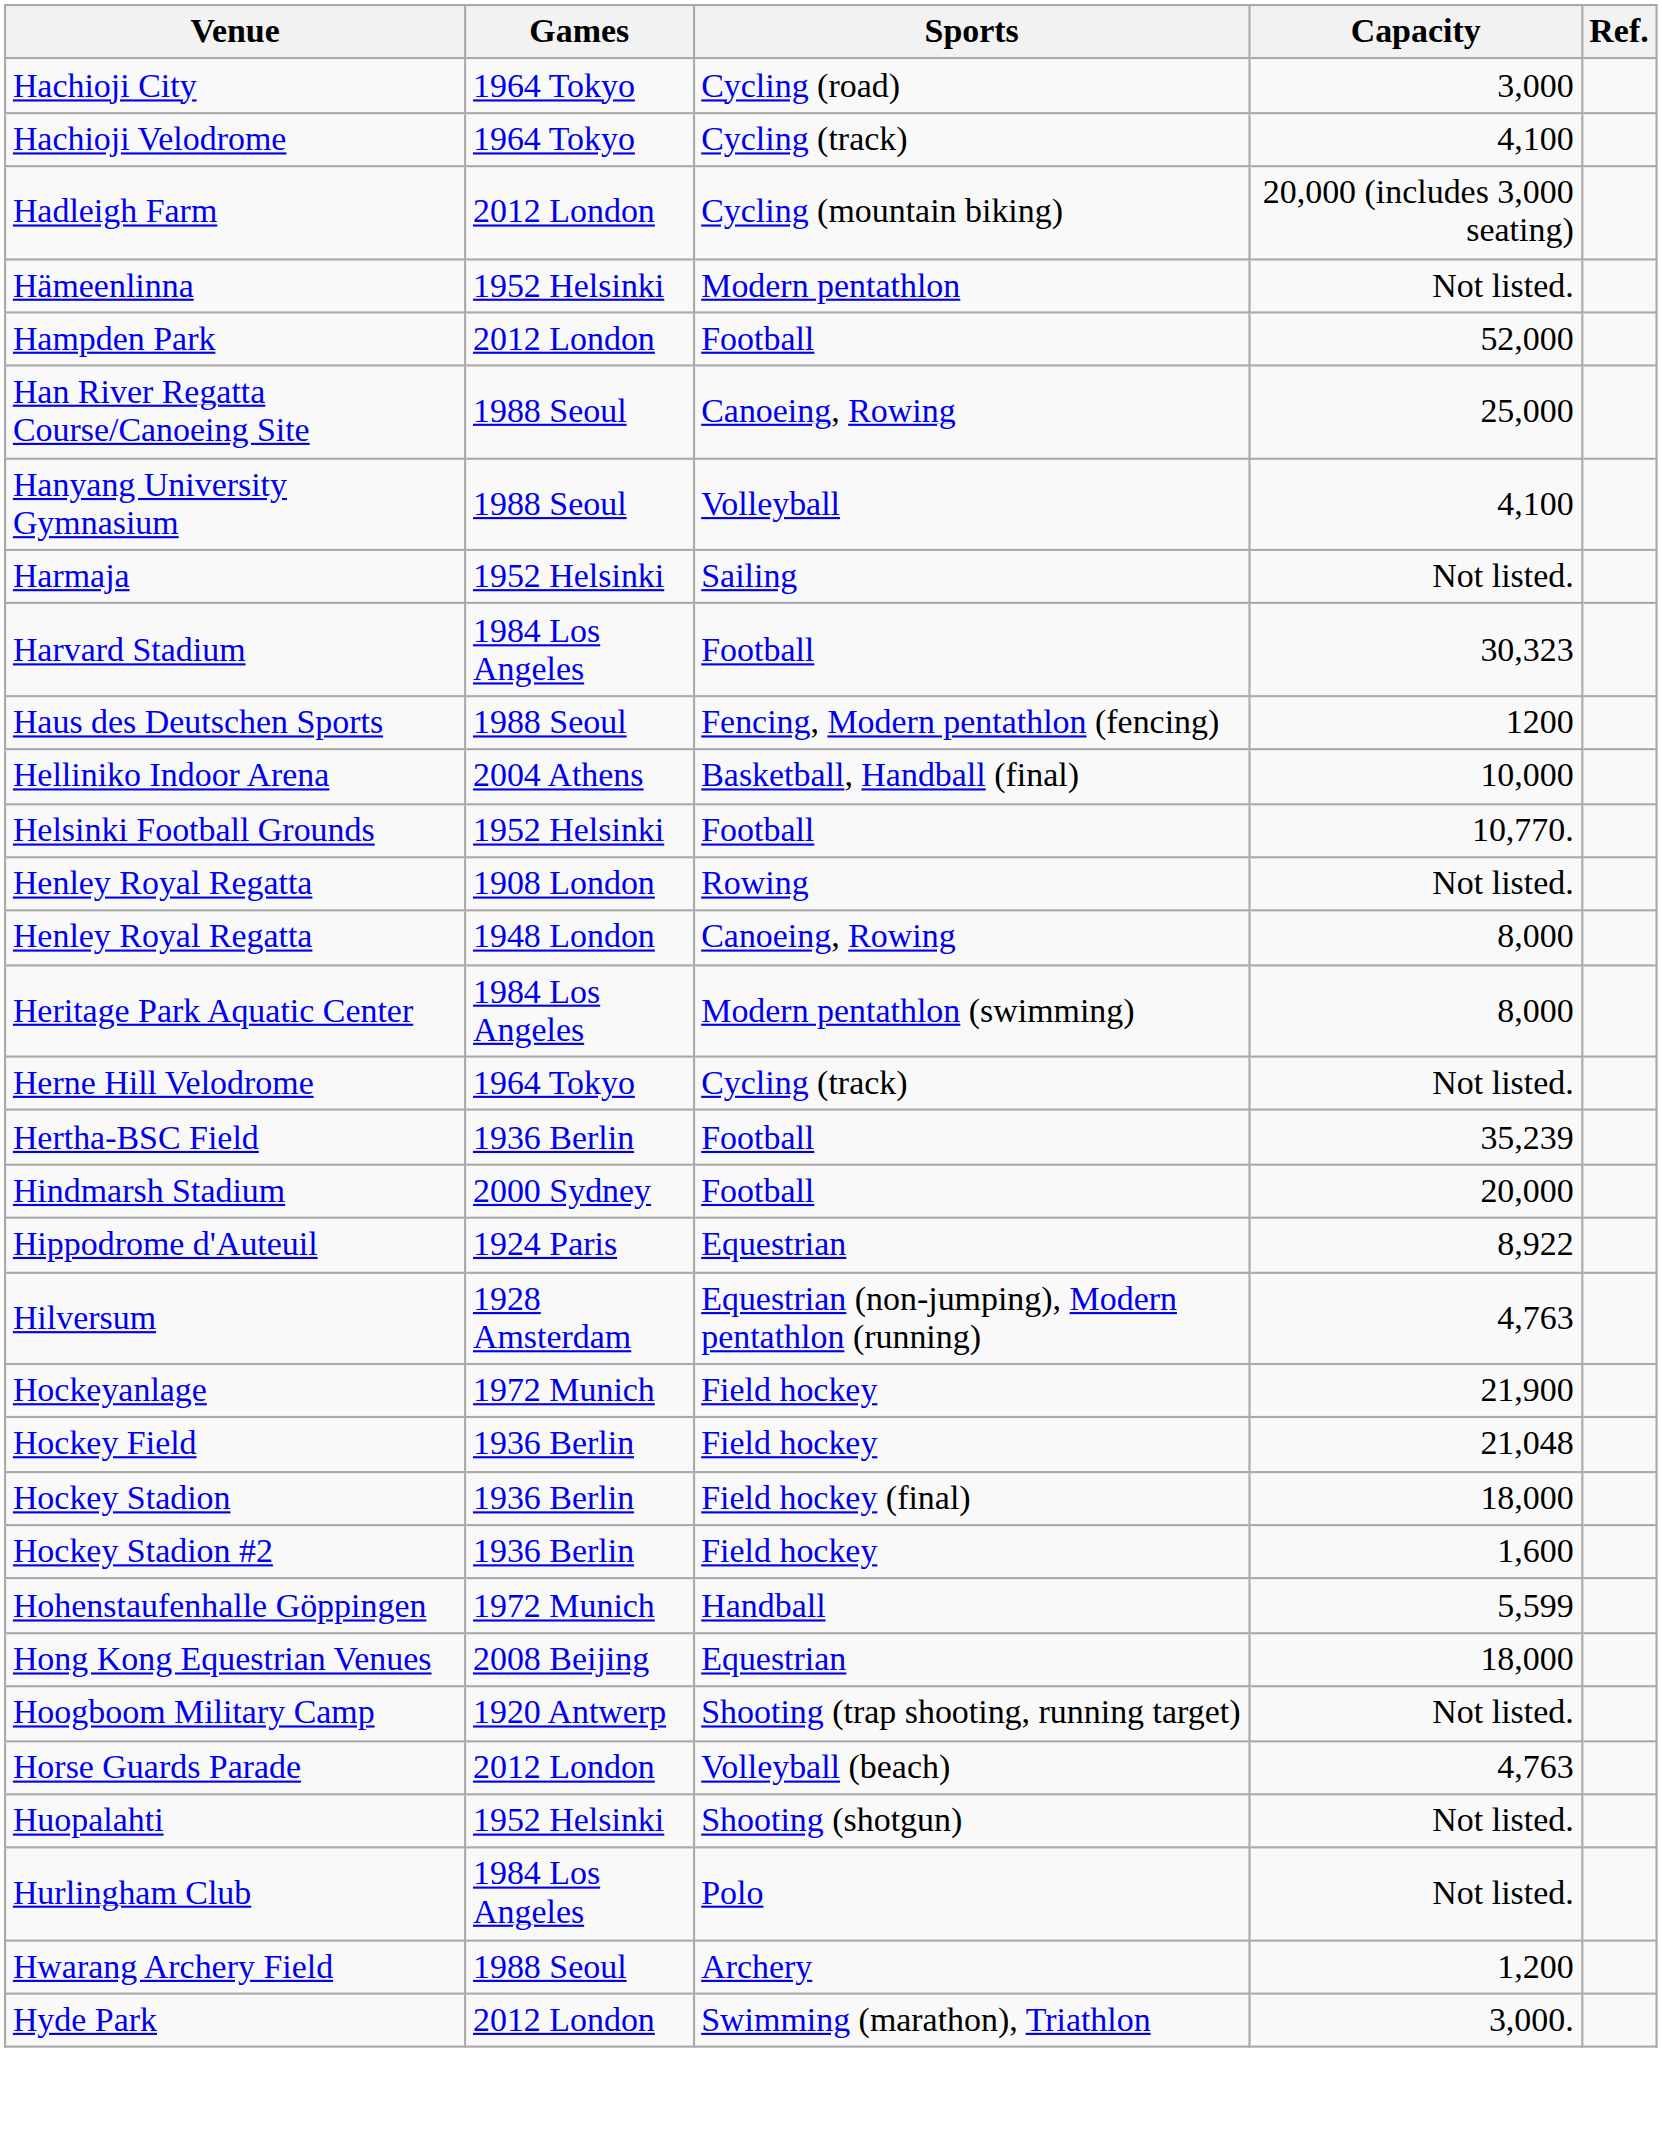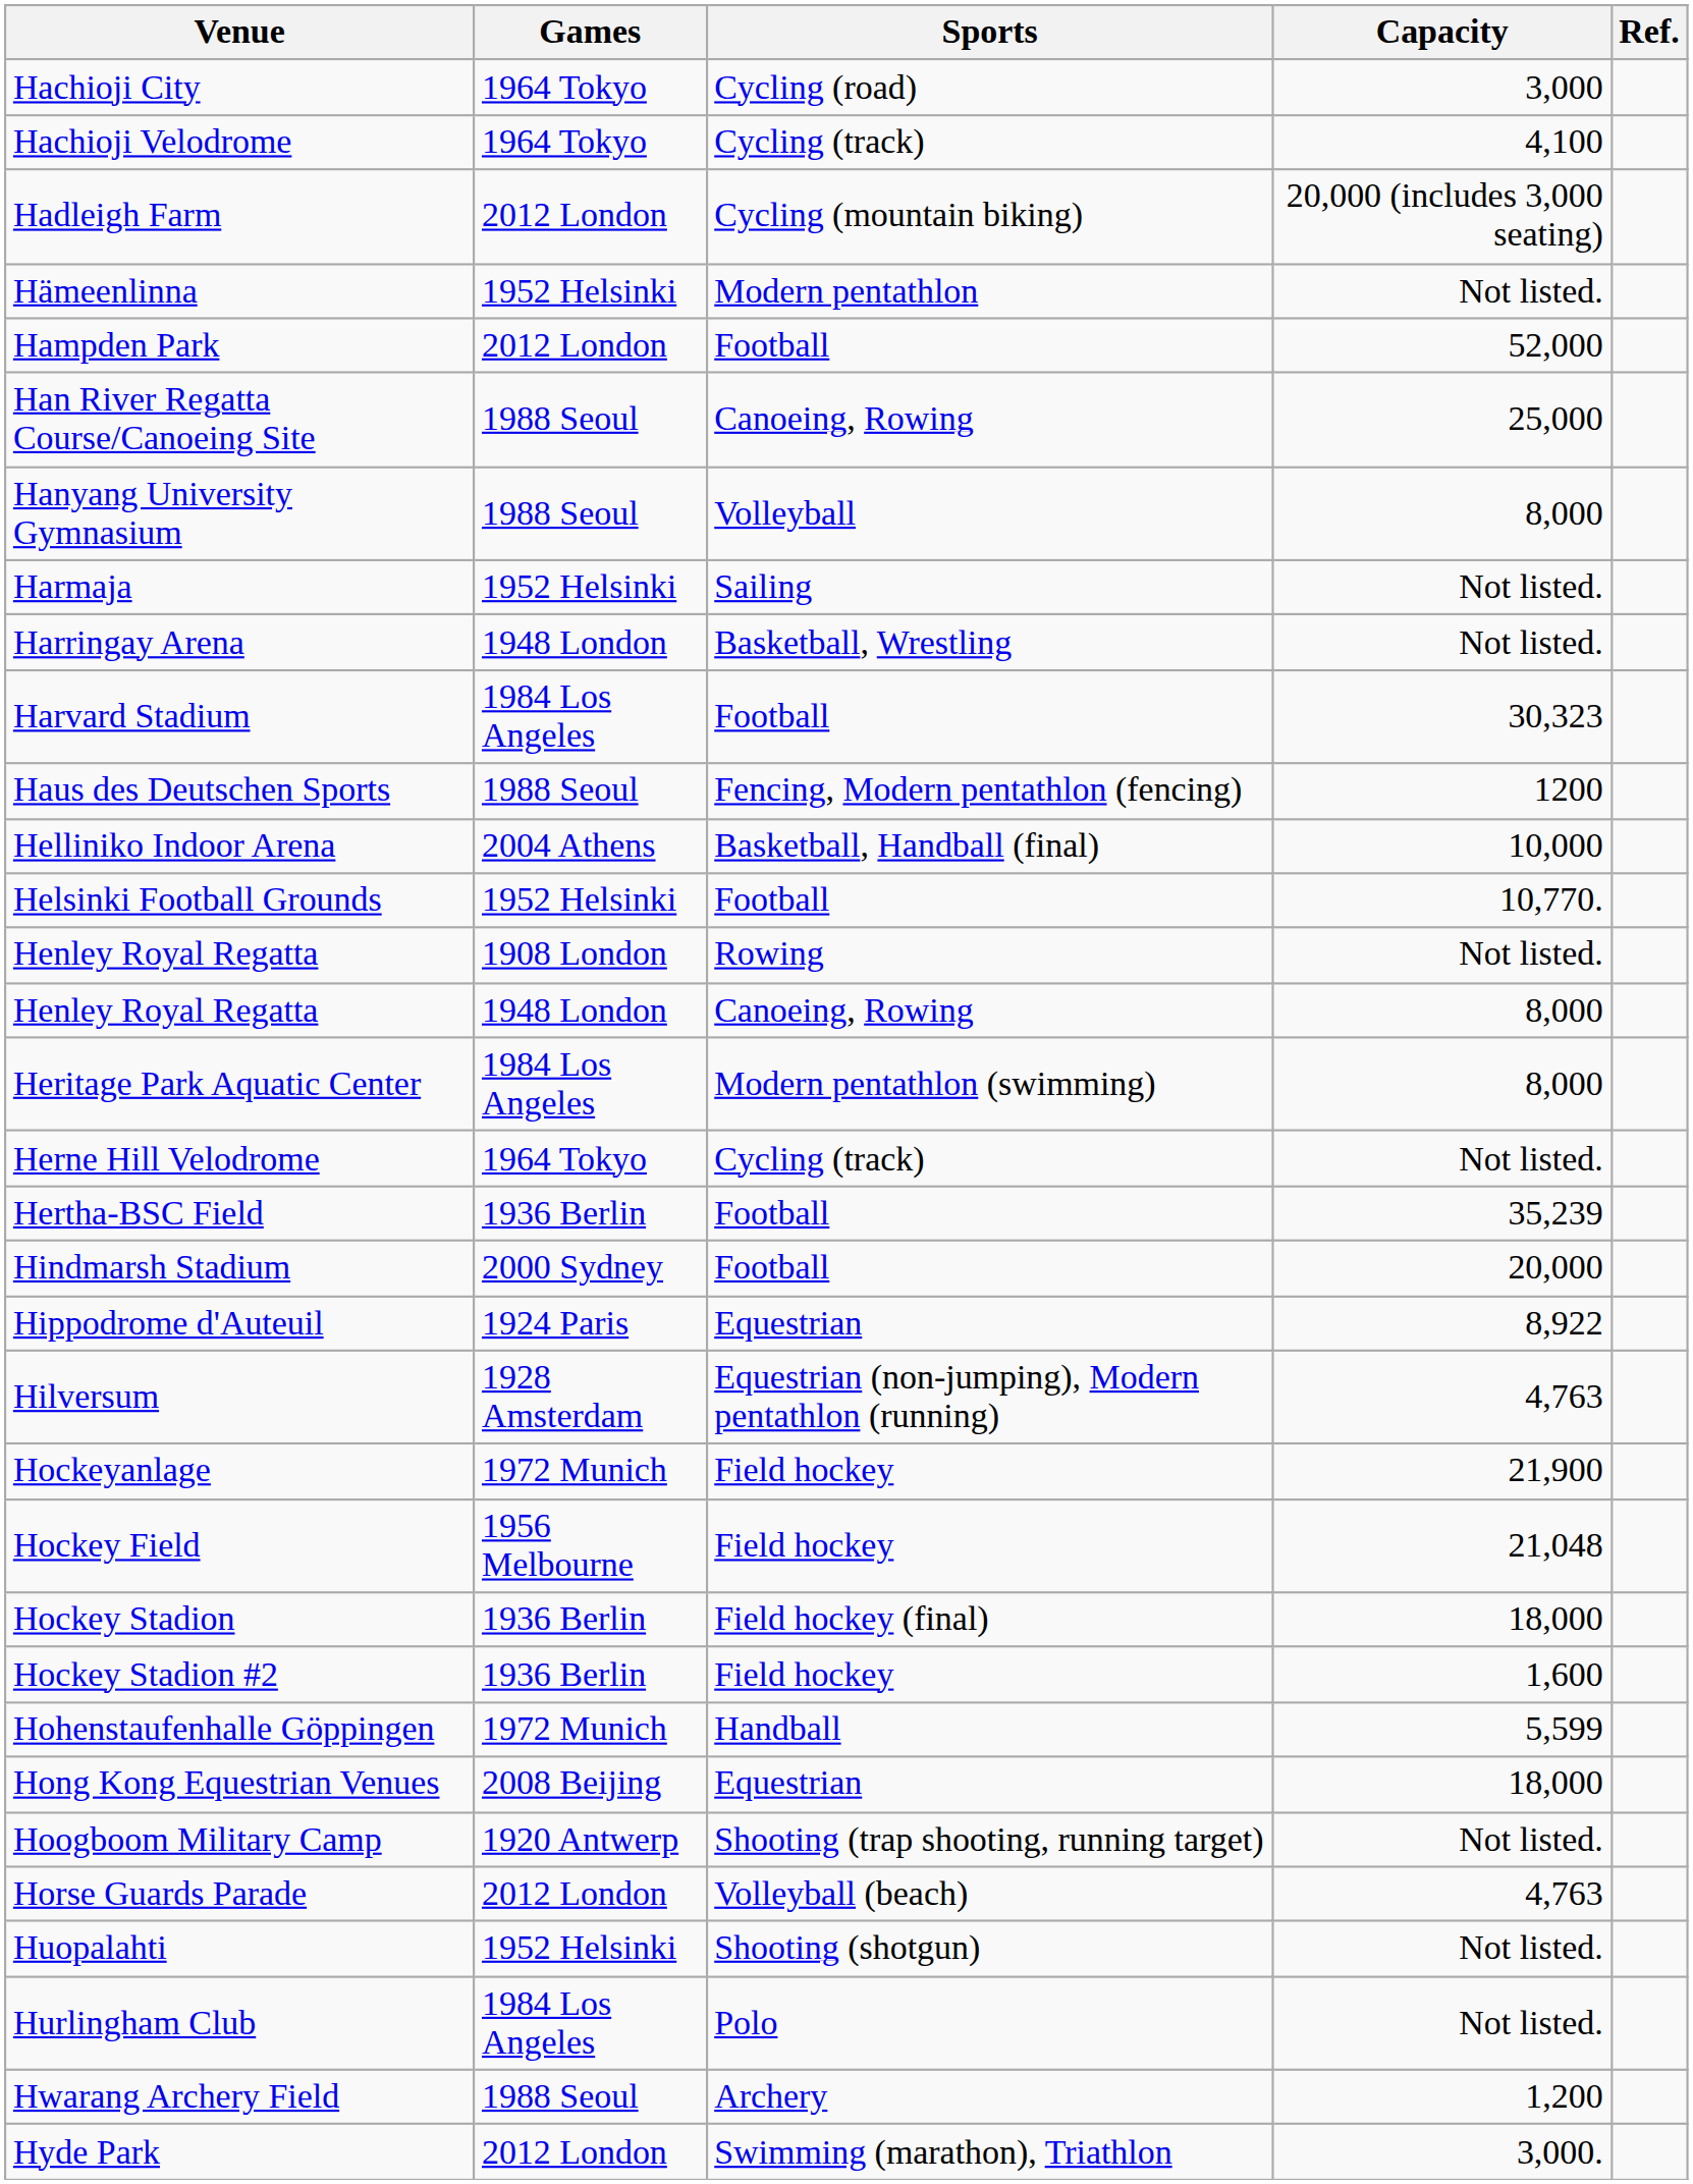Hanyang University Gymnasium | Capacity: 4,100 -> 8,000
+ row: Harringay Arena | 1948 London | Basketball, Wrestling | Not listed.
Hockey Field | Games: 1936 Berlin -> 1956 Melbourne
